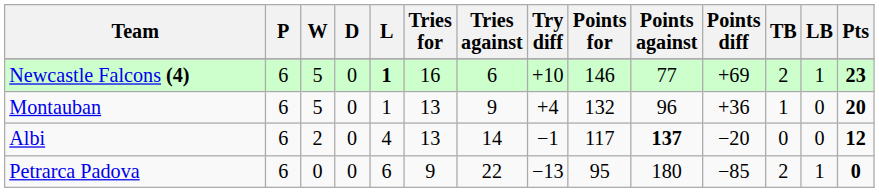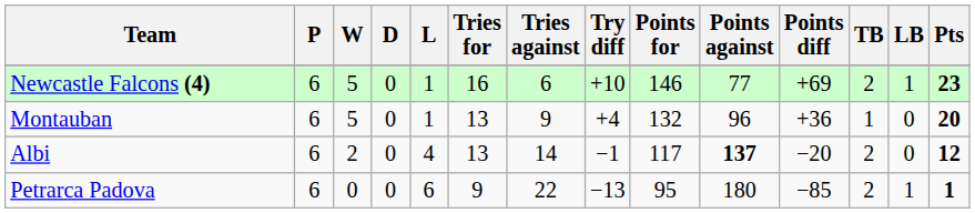Newcastle Falcons (4) | L: bold -> normal
Albi | TB: 0 -> 2
Petrarca Padova | Pts: 0 -> 1
